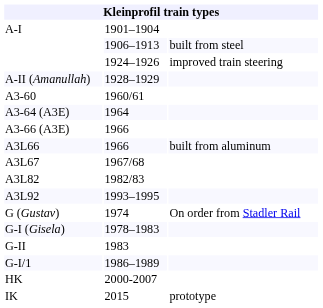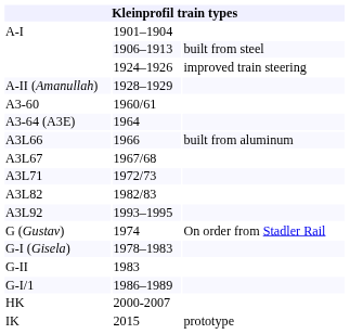- row: A3-66 (A3E) | 1966
+ row: A3L71 | 1972/73
